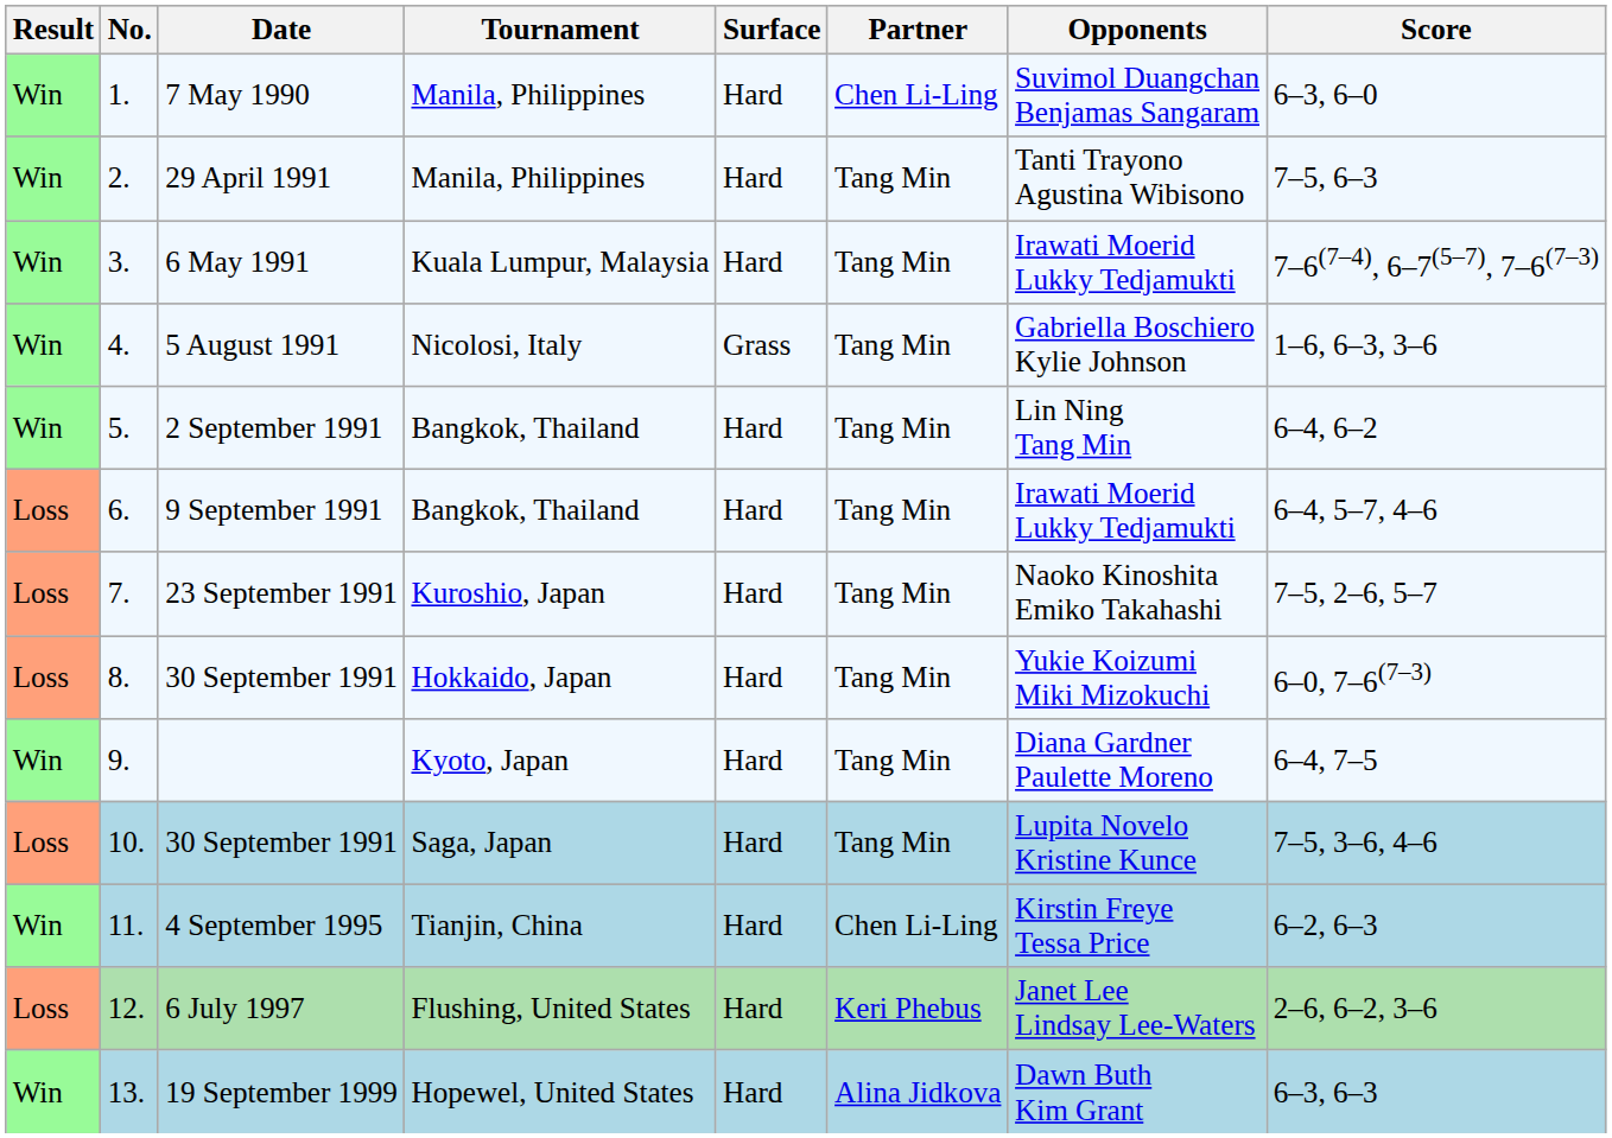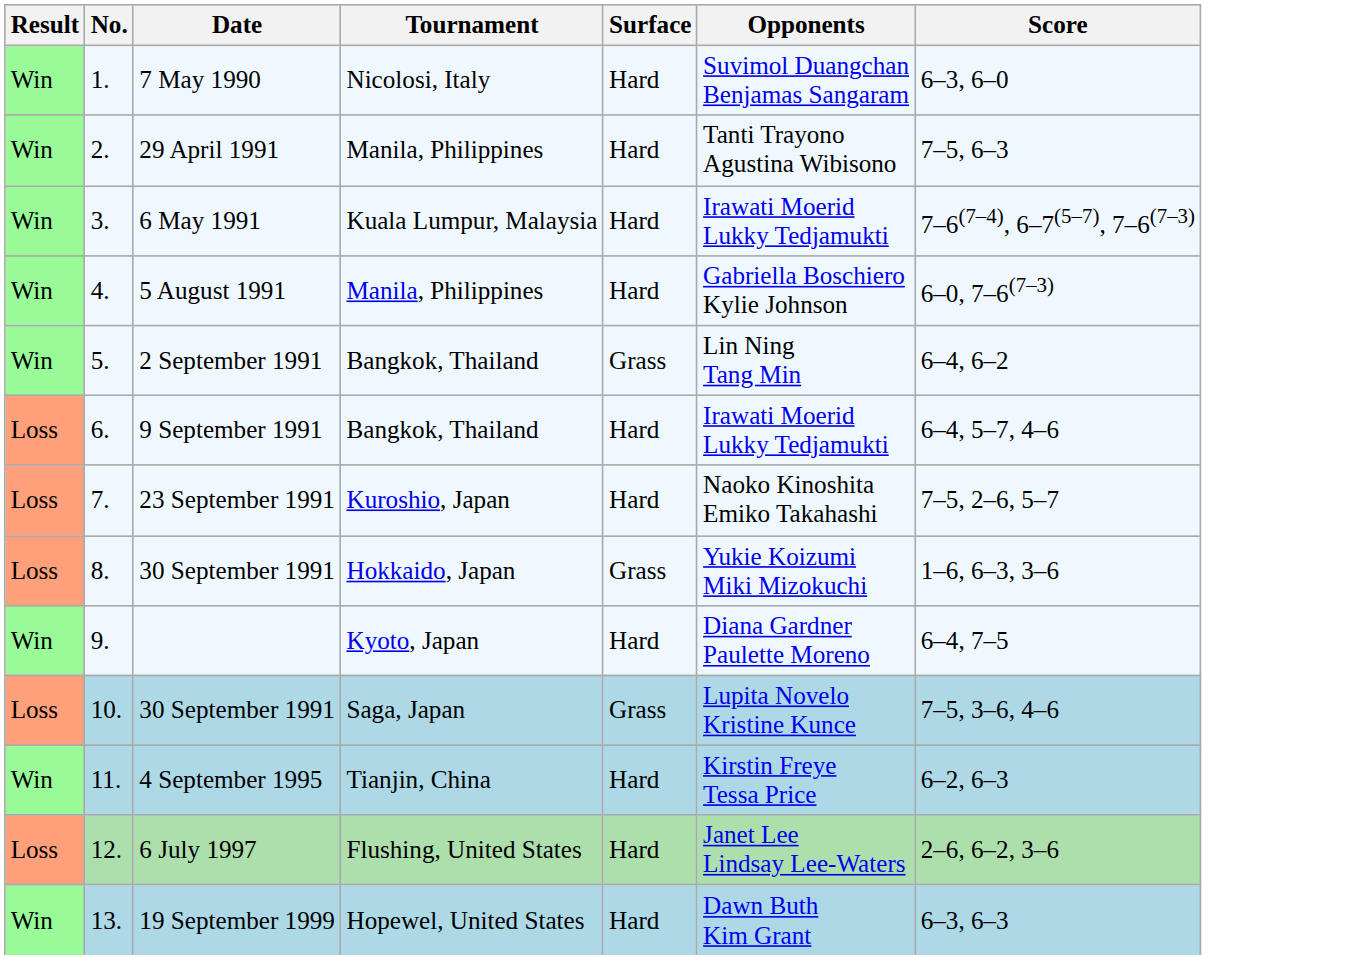- column: Partner | Chen Li-Ling | Tang Min | Tang Min | Tang Min | Tang Min | Tang Min | Tang Min | Tang Min | Tang Min | Tang Min | Chen Li-Ling | Keri Phebus | Alina Jidkova
7 May 1990 | Tournament: Manila, Philippines -> Nicolosi, Italy
5 August 1991 | Tournament: Nicolosi, Italy -> Manila, Philippines
5 August 1991 | Surface: Grass -> Hard
5 August 1991 | Score: 1–6, 6–3, 3–6 -> 6–0, 7–6(7–3)
2 September 1991 | Surface: Hard -> Grass
8. / 30 September 1991 | Surface: Hard -> Grass
8. / 30 September 1991 | Score: 6–0, 7–6(7–3) -> 1–6, 6–3, 3–6
10. / 30 September 1991 | Surface: Hard -> Grass
